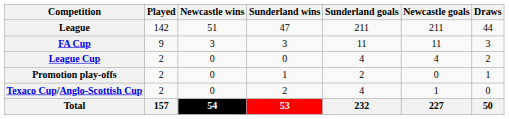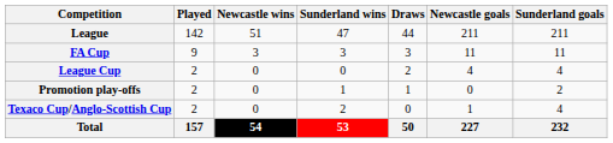columns swapped: Draws <-> Sunderland goals
